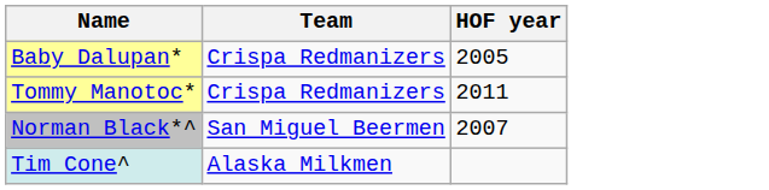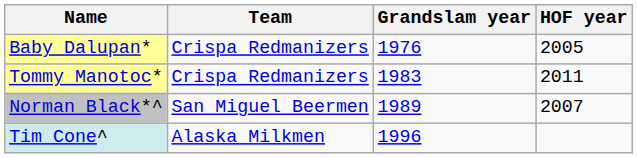+ column: Grandslam year | 1976 | 1983 | 1989 | 1996
